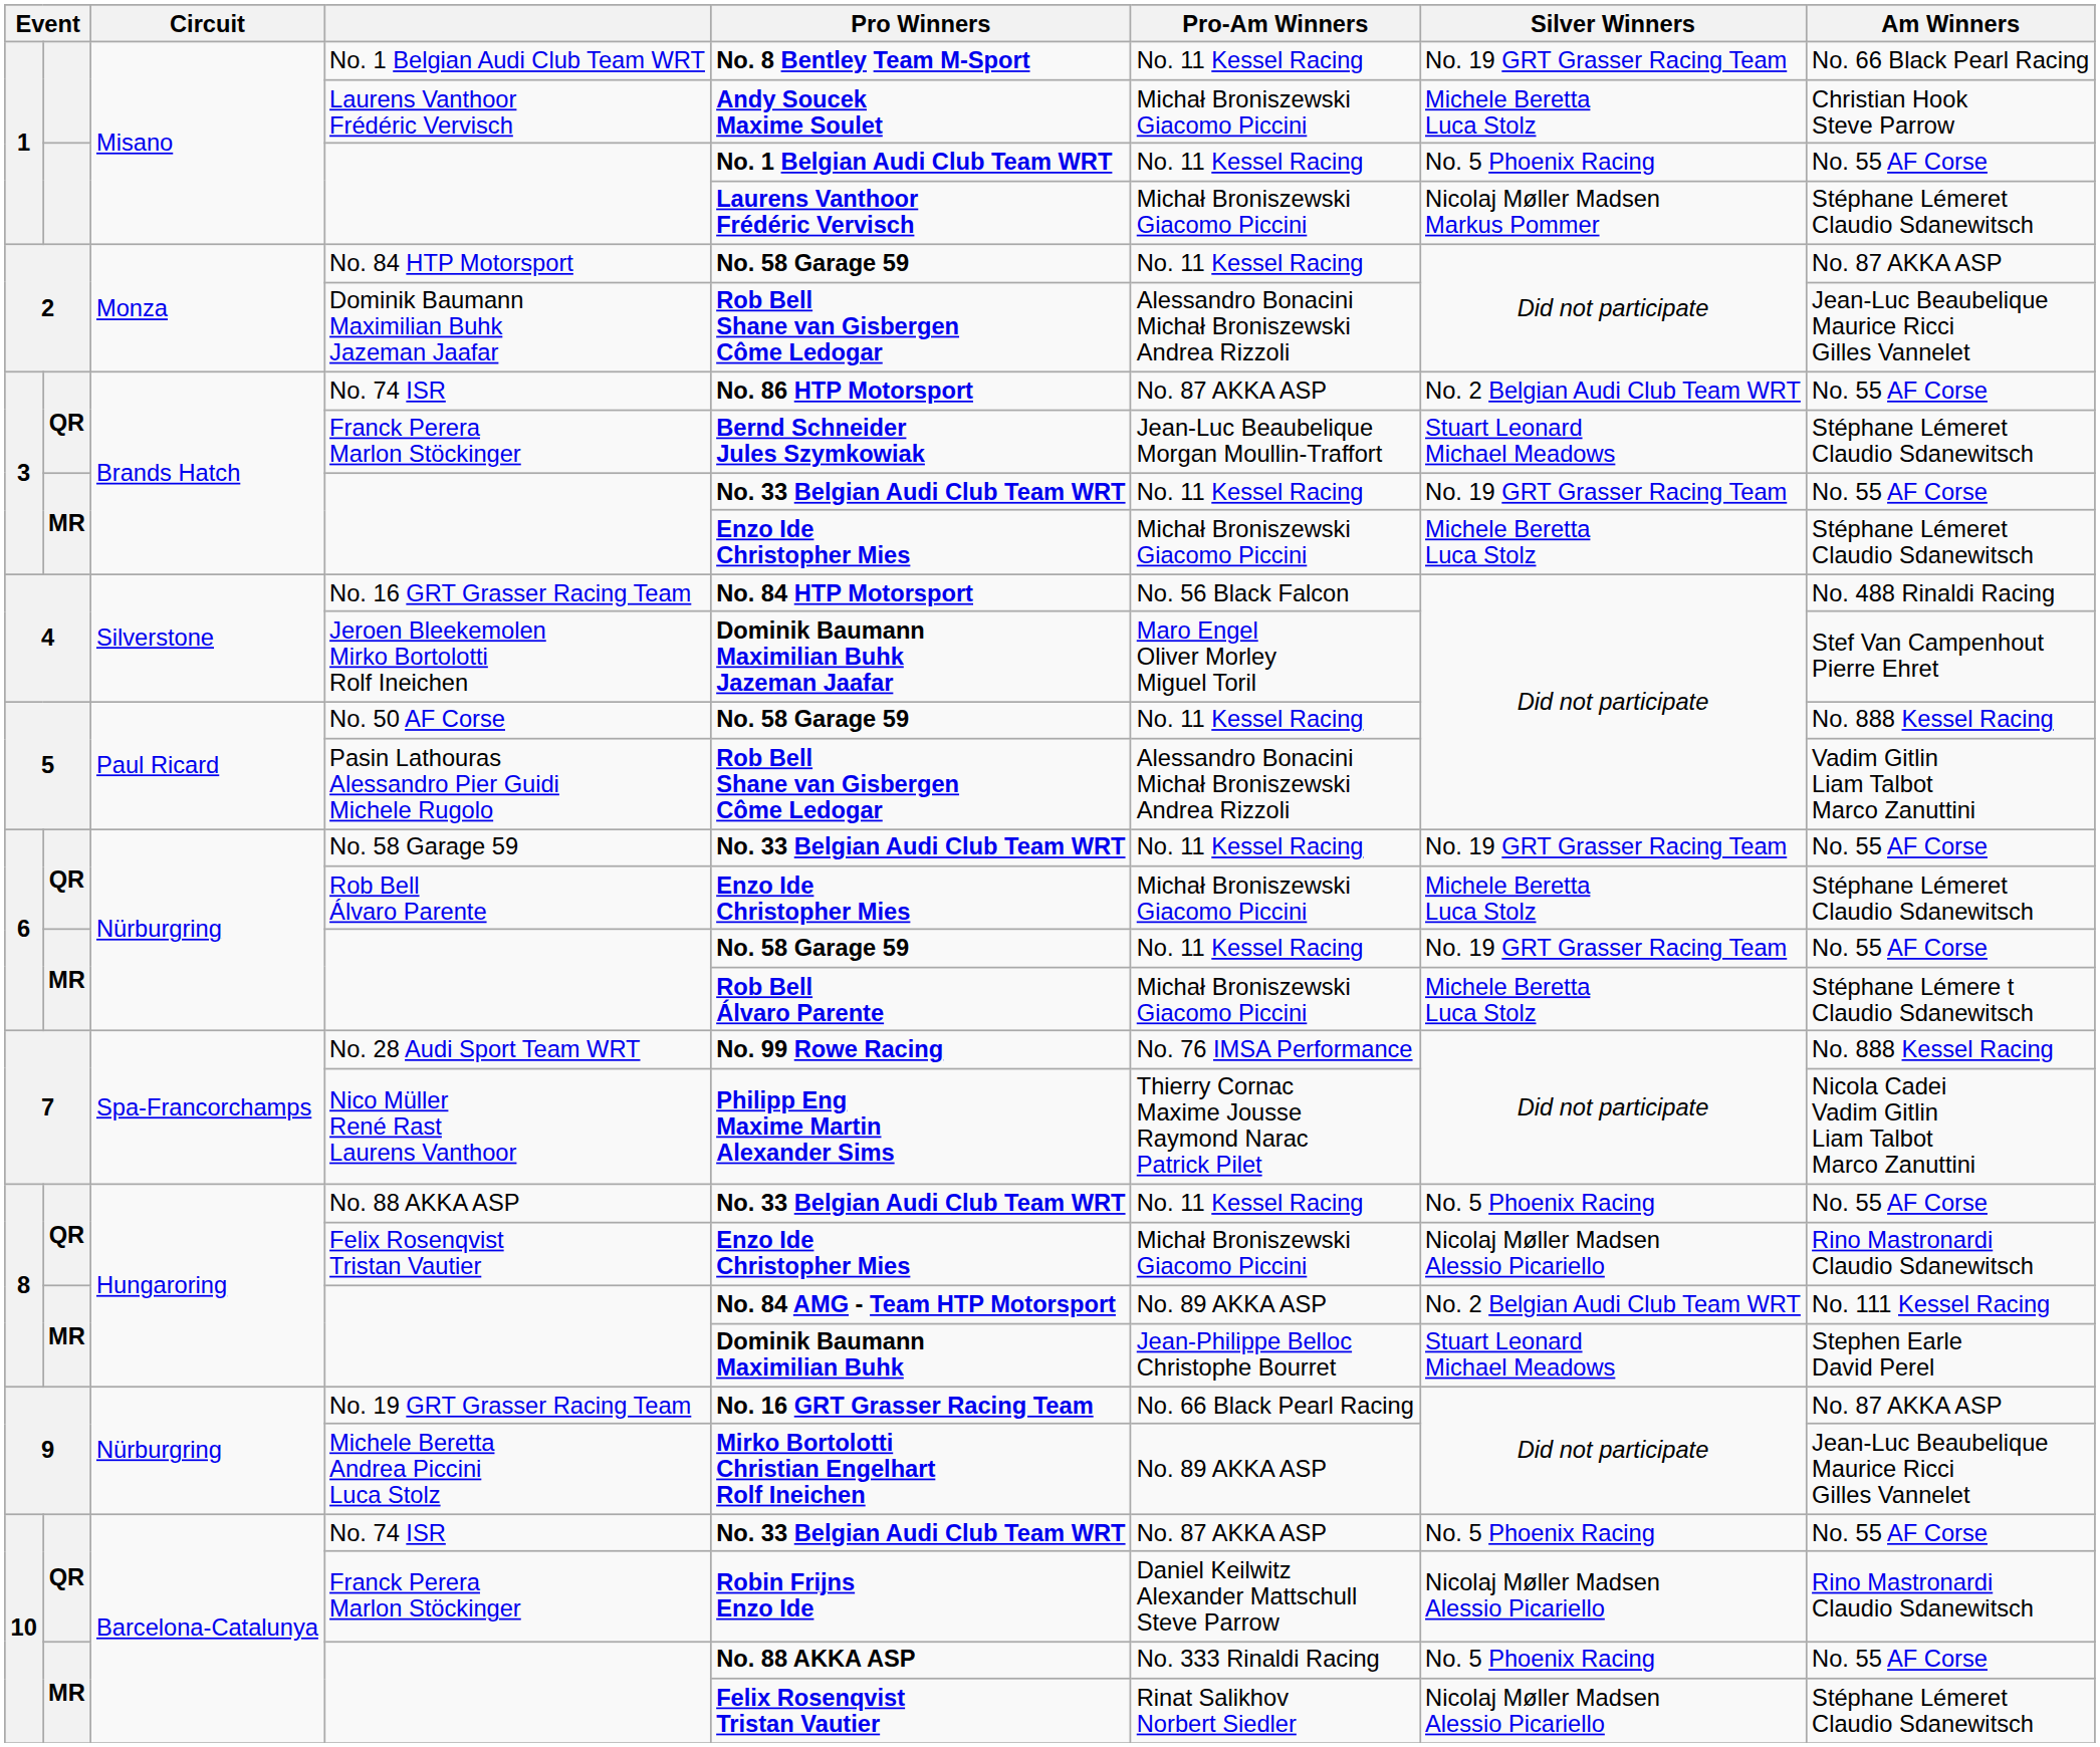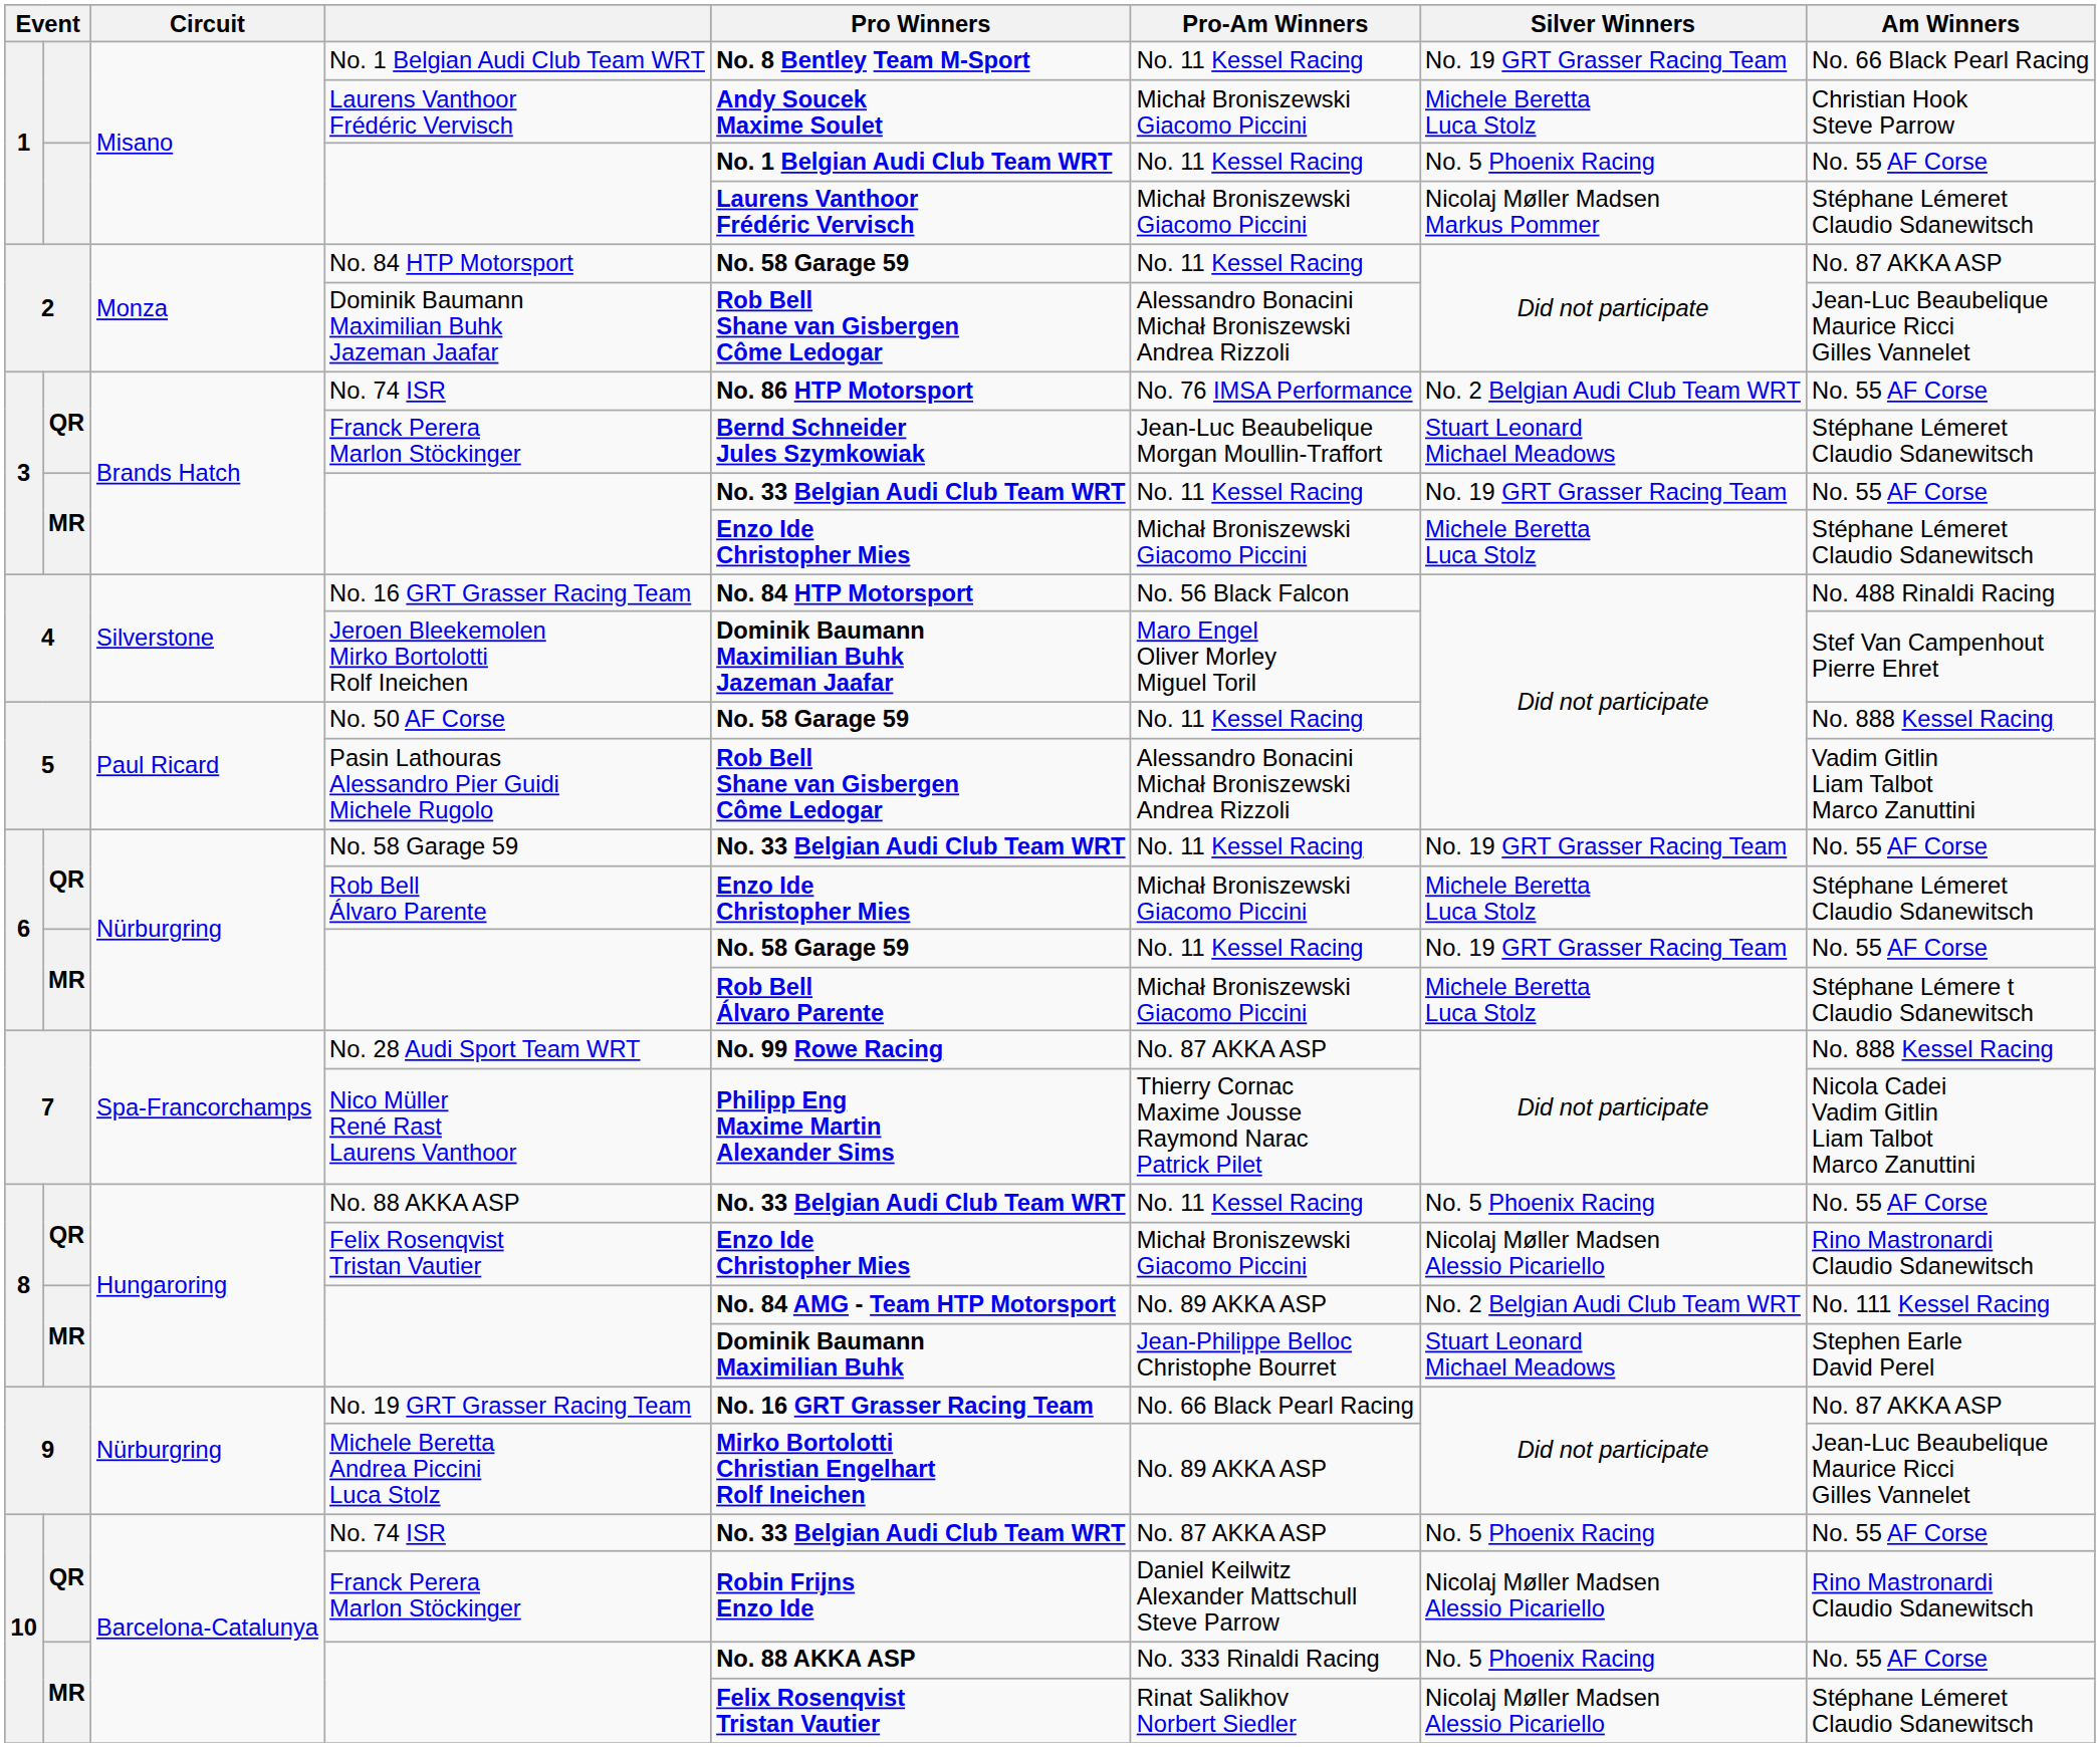3 / No. 74 ISR | Pro-Am Winners: No. 87 AKKA ASP -> No. 76 IMSA Performance
No. 28 Audi Sport Team WRT | Pro-Am Winners: No. 76 IMSA Performance -> No. 87 AKKA ASP
